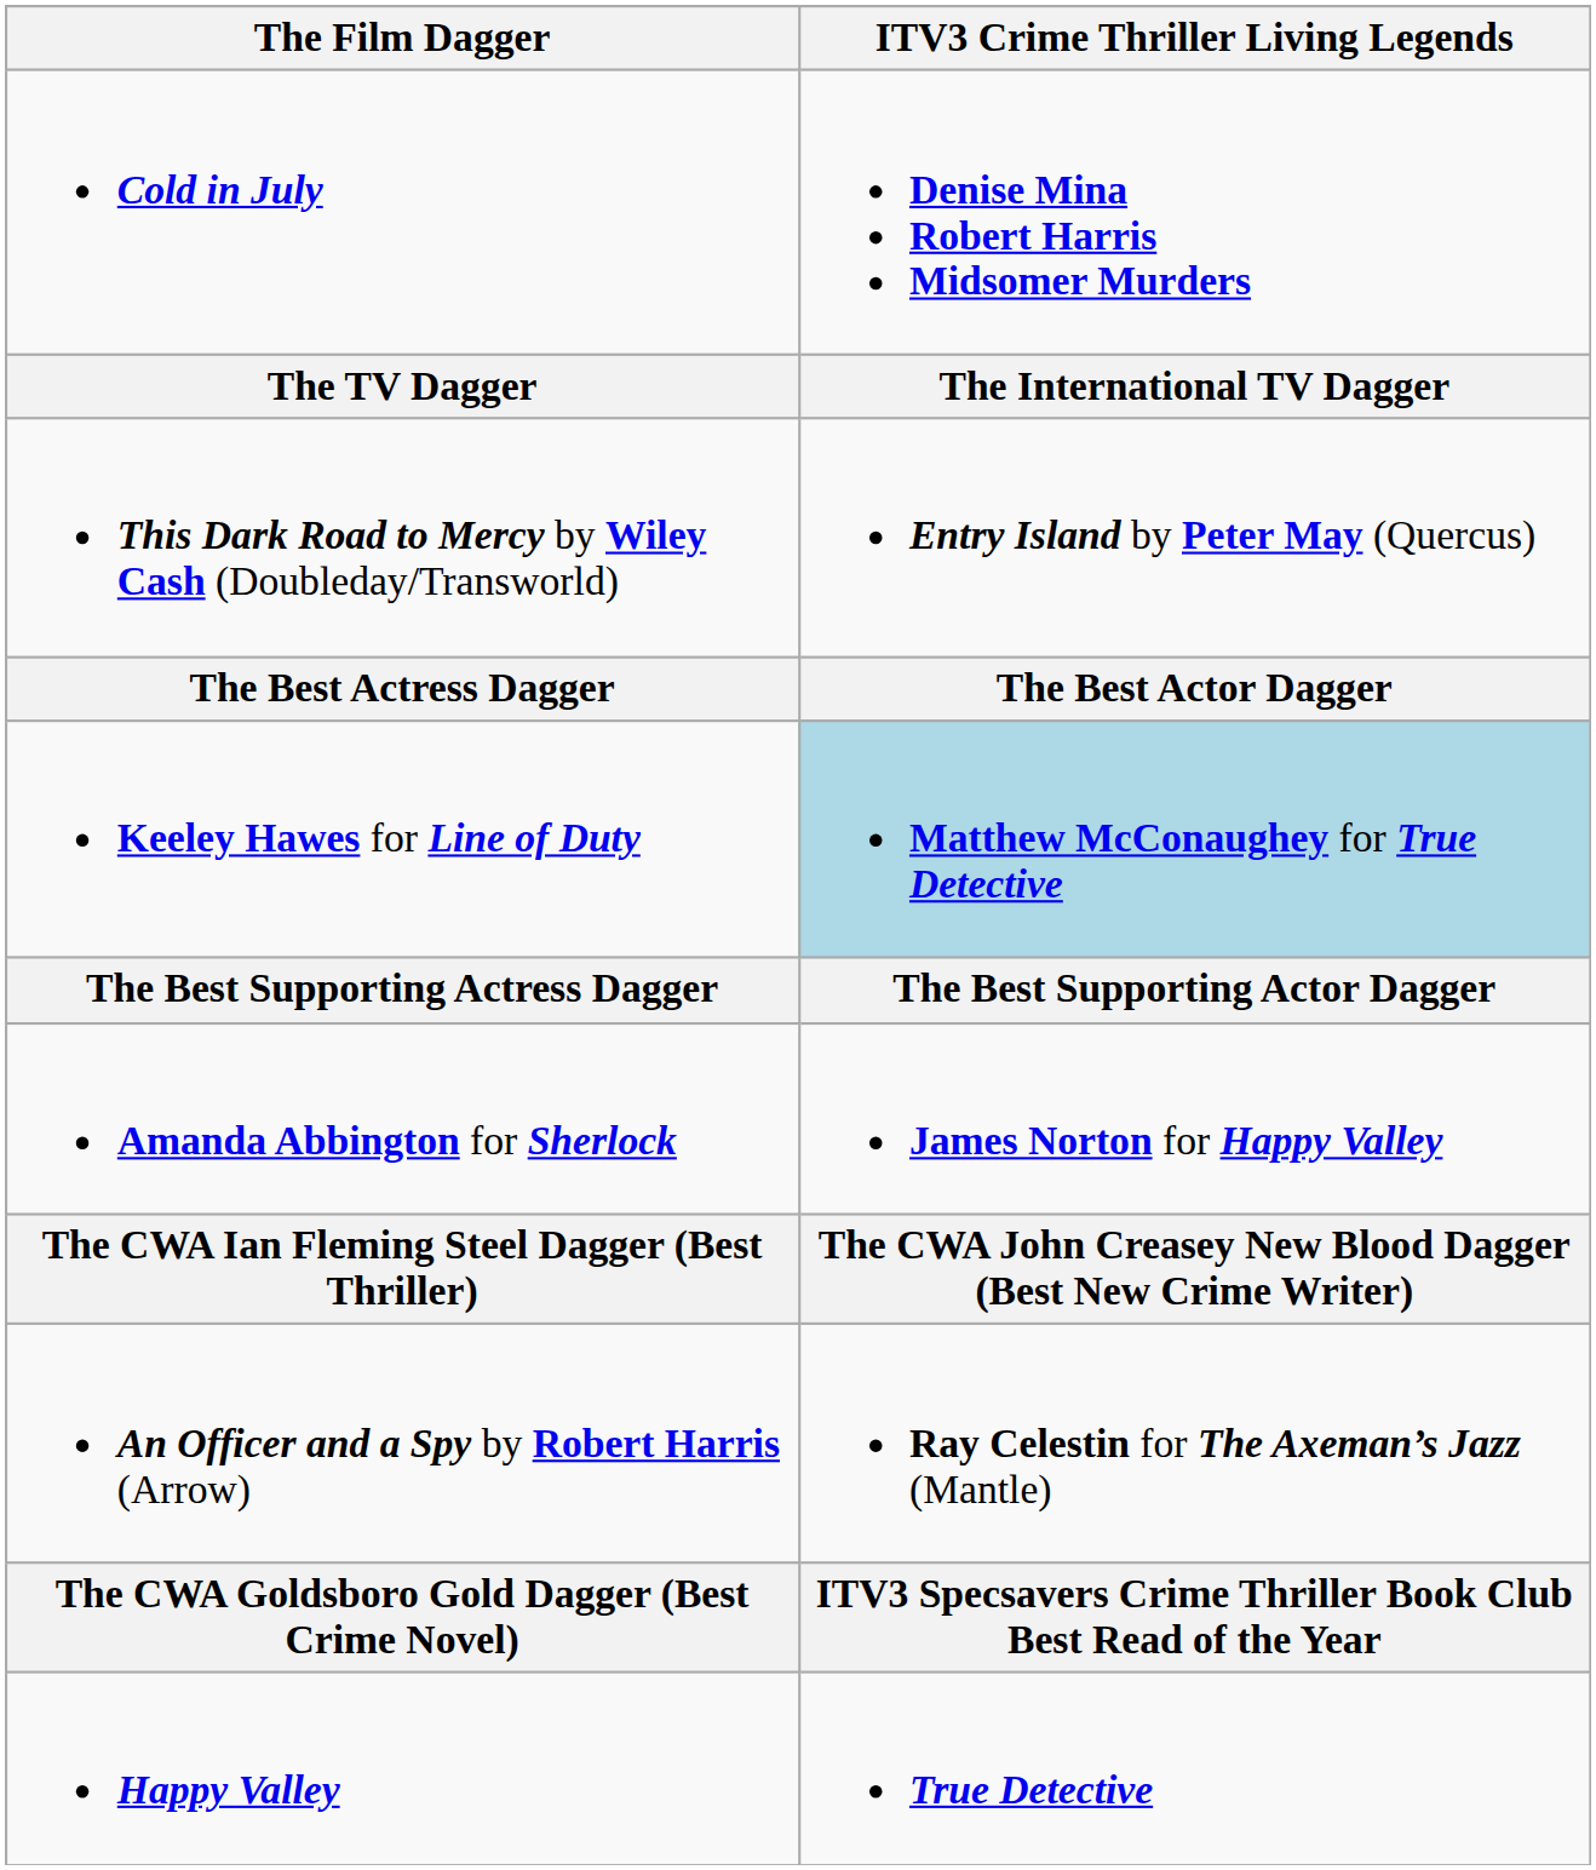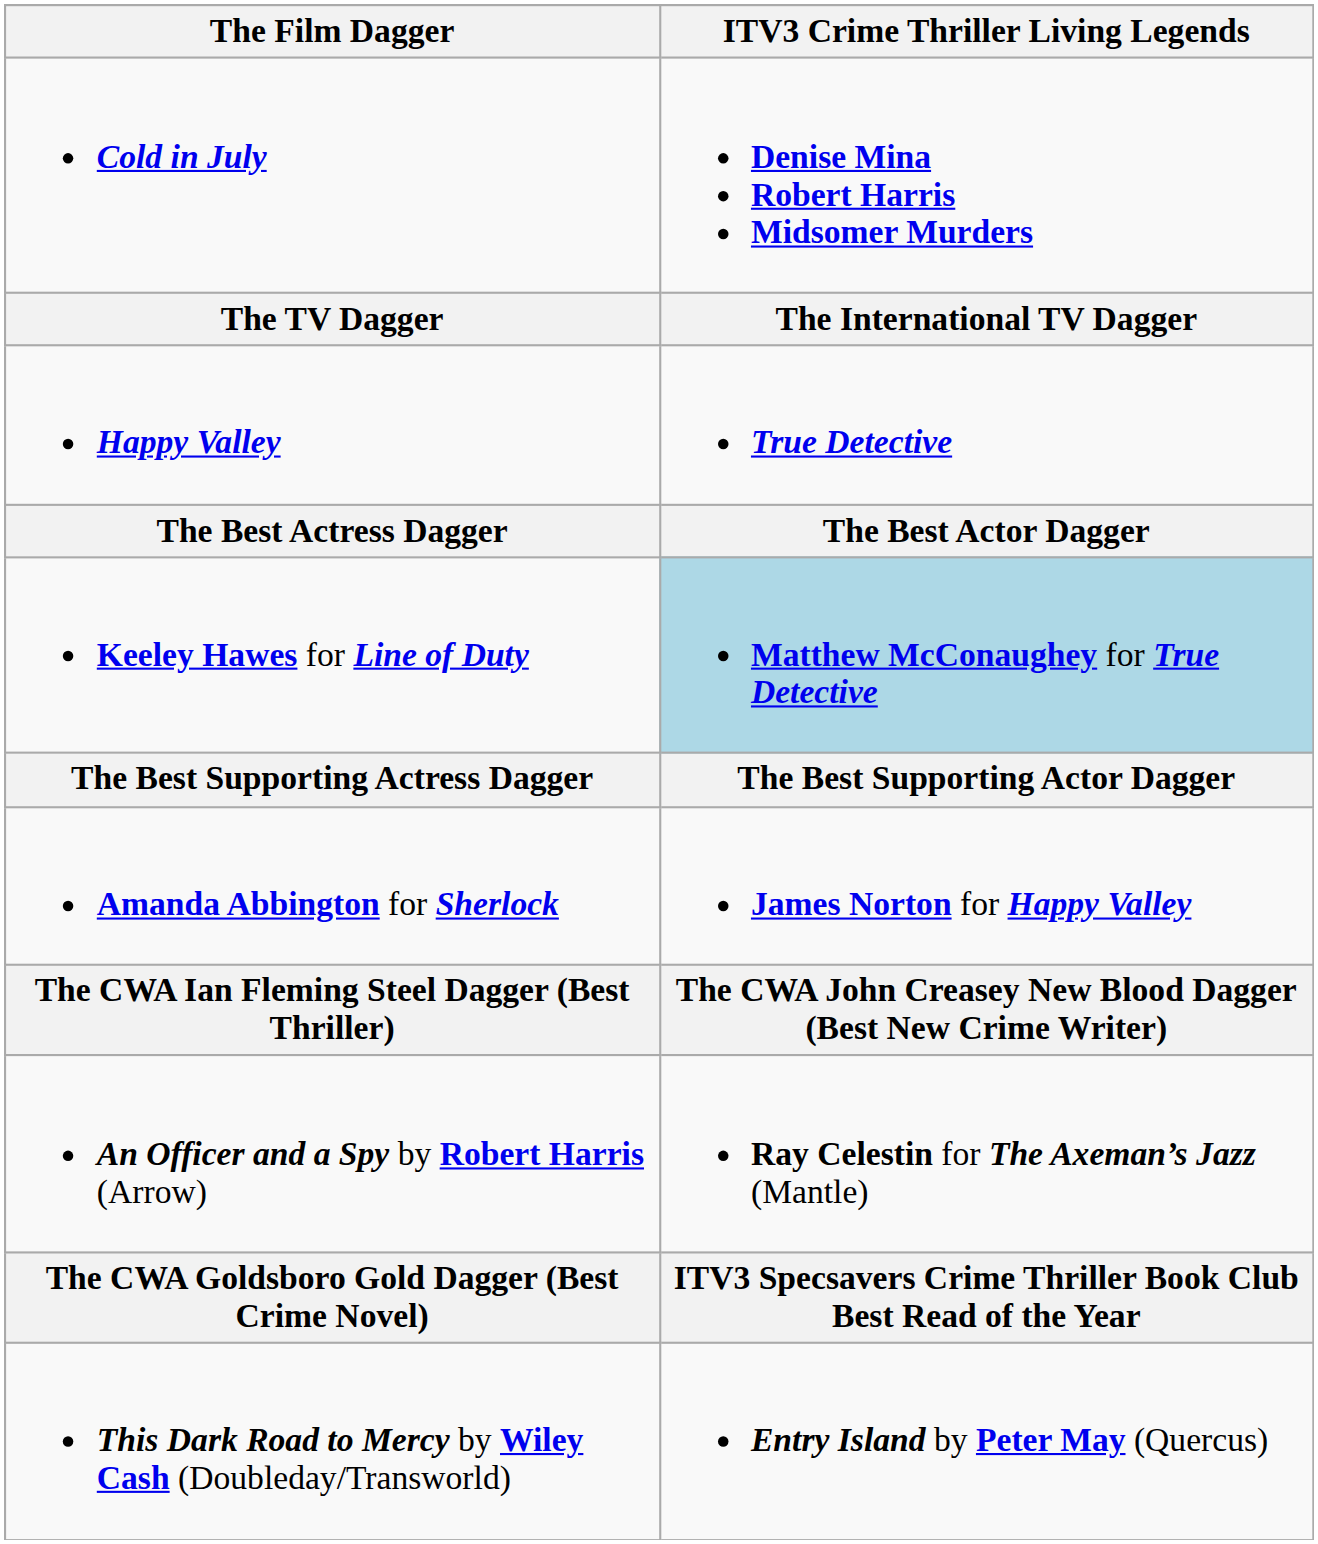rows swapped: Happy Valley <-> This Dark Road to Mercy by Wiley Cash (Doubleday/Transworld)
